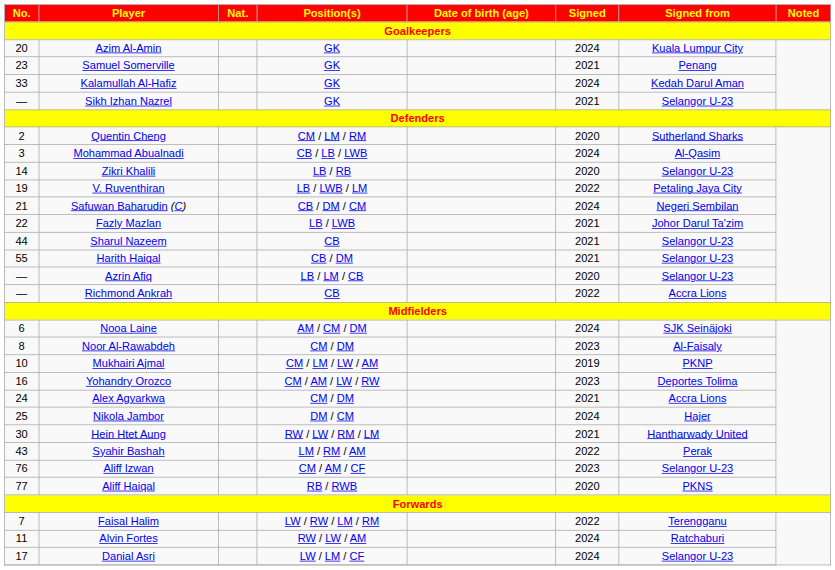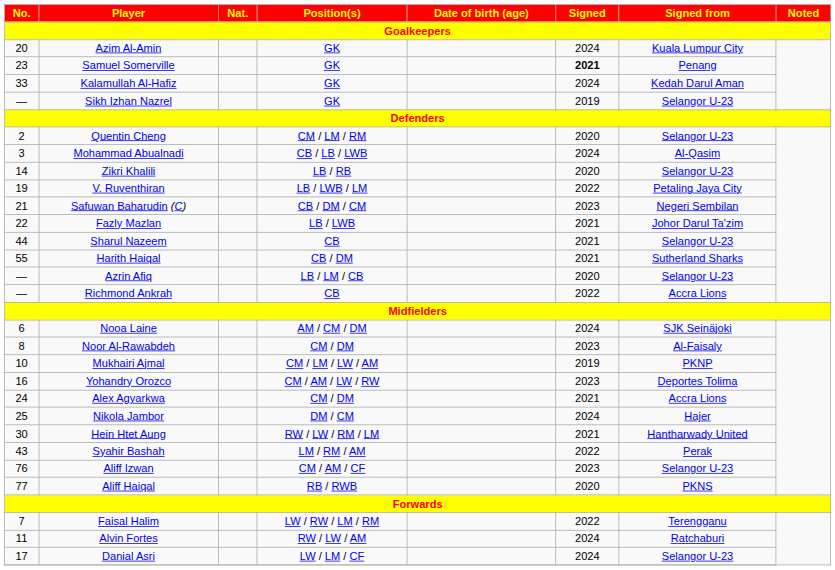Samuel Somerville | Signed: normal -> bold
Sikh Izhan Nazrel | Signed: 2021 -> 2019
Quentin Cheng | Signed from: Sutherland Sharks -> Selangor U-23
Safuwan Baharudin (C) | Signed: 2024 -> 2023
Harith Haiqal | Signed from: Selangor U-23 -> Sutherland Sharks
